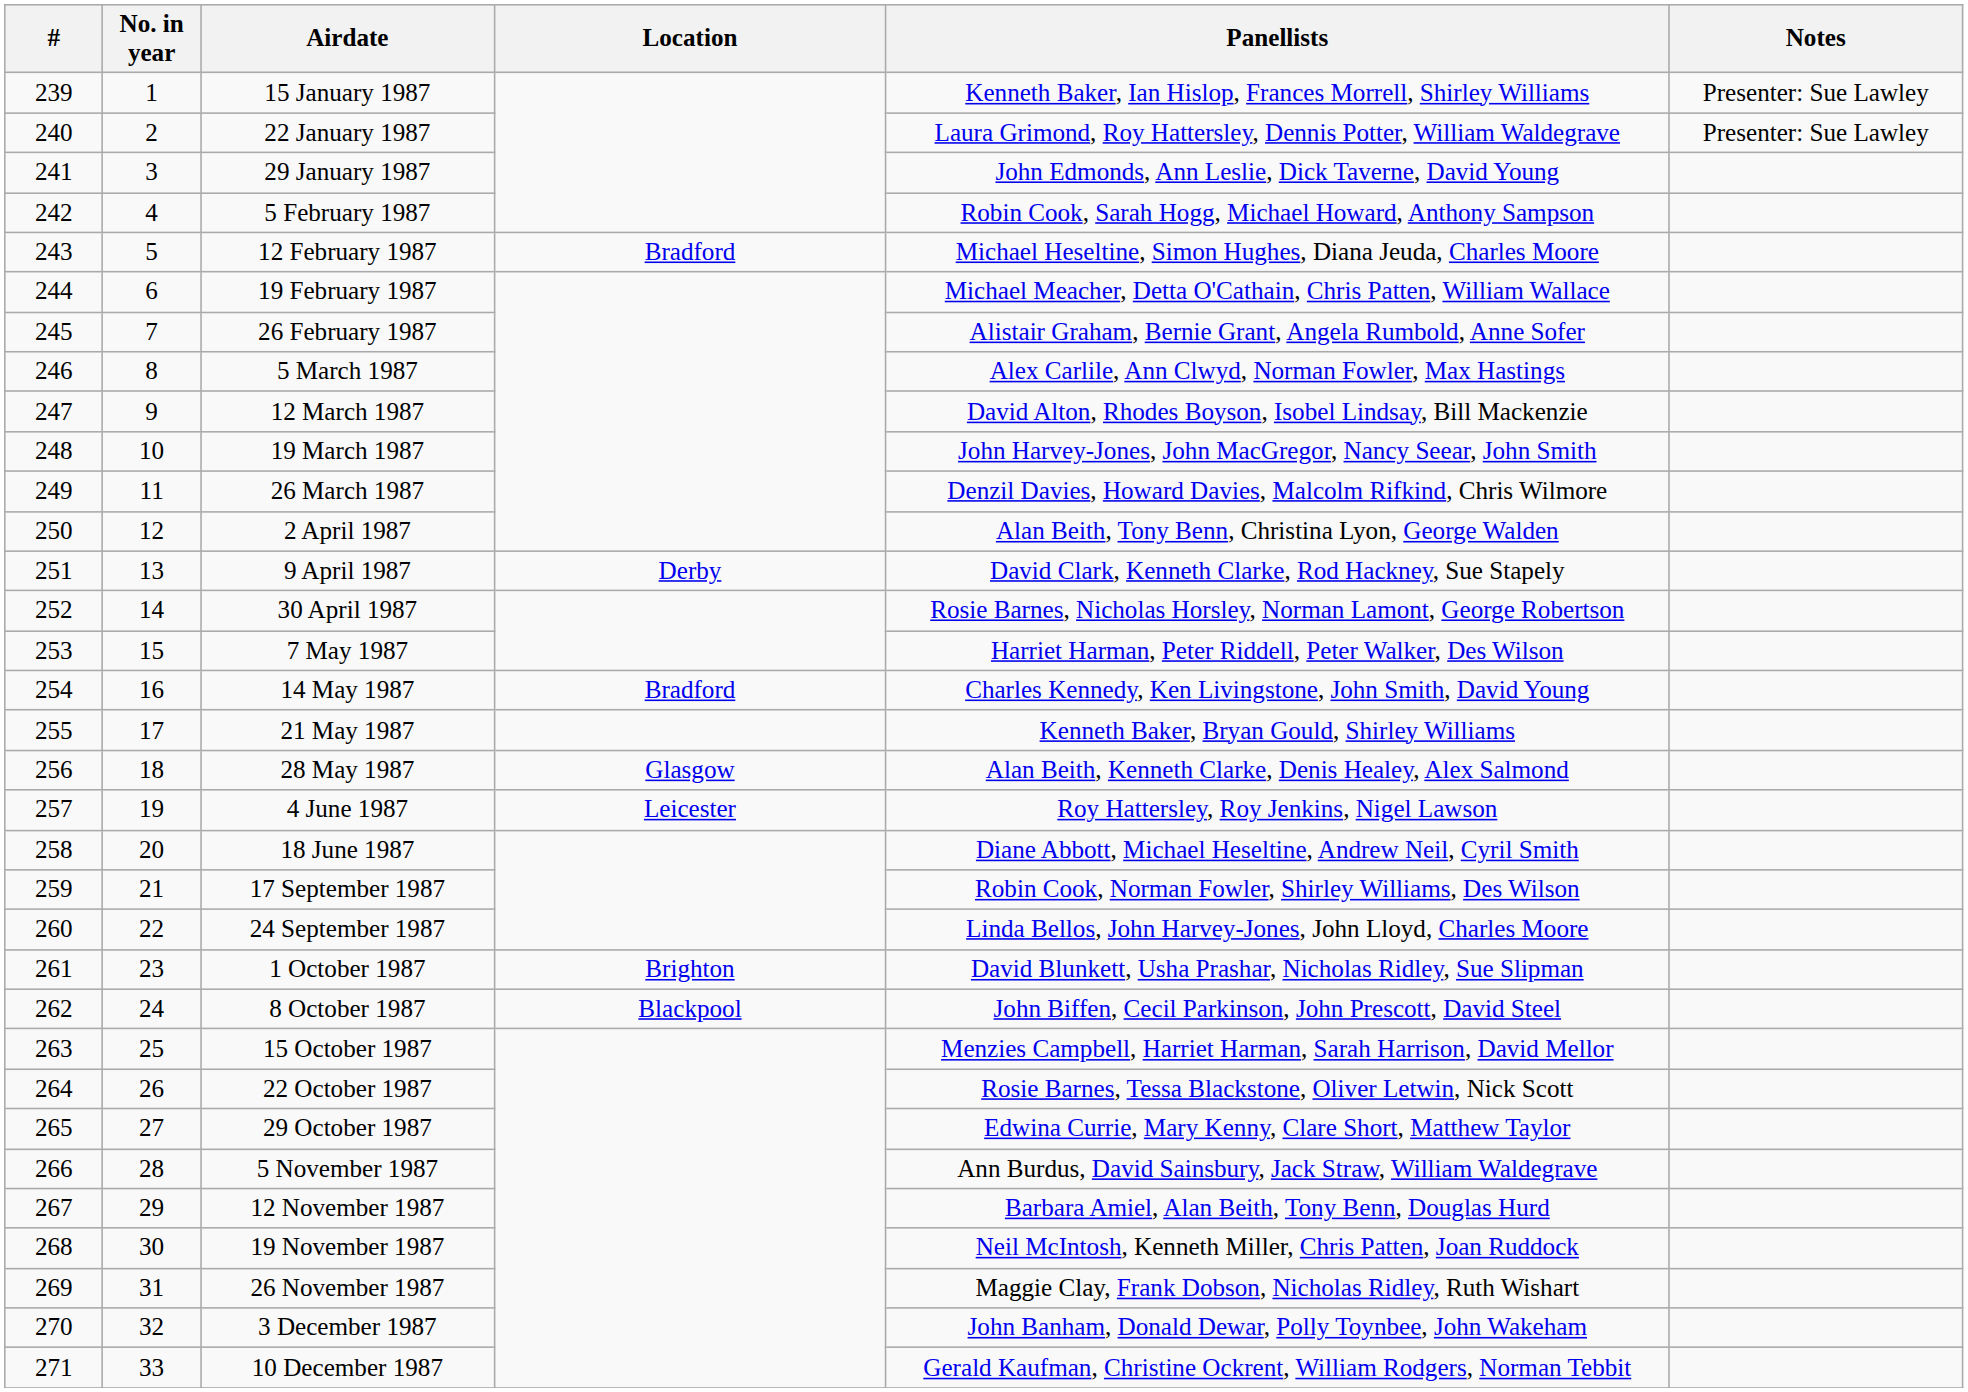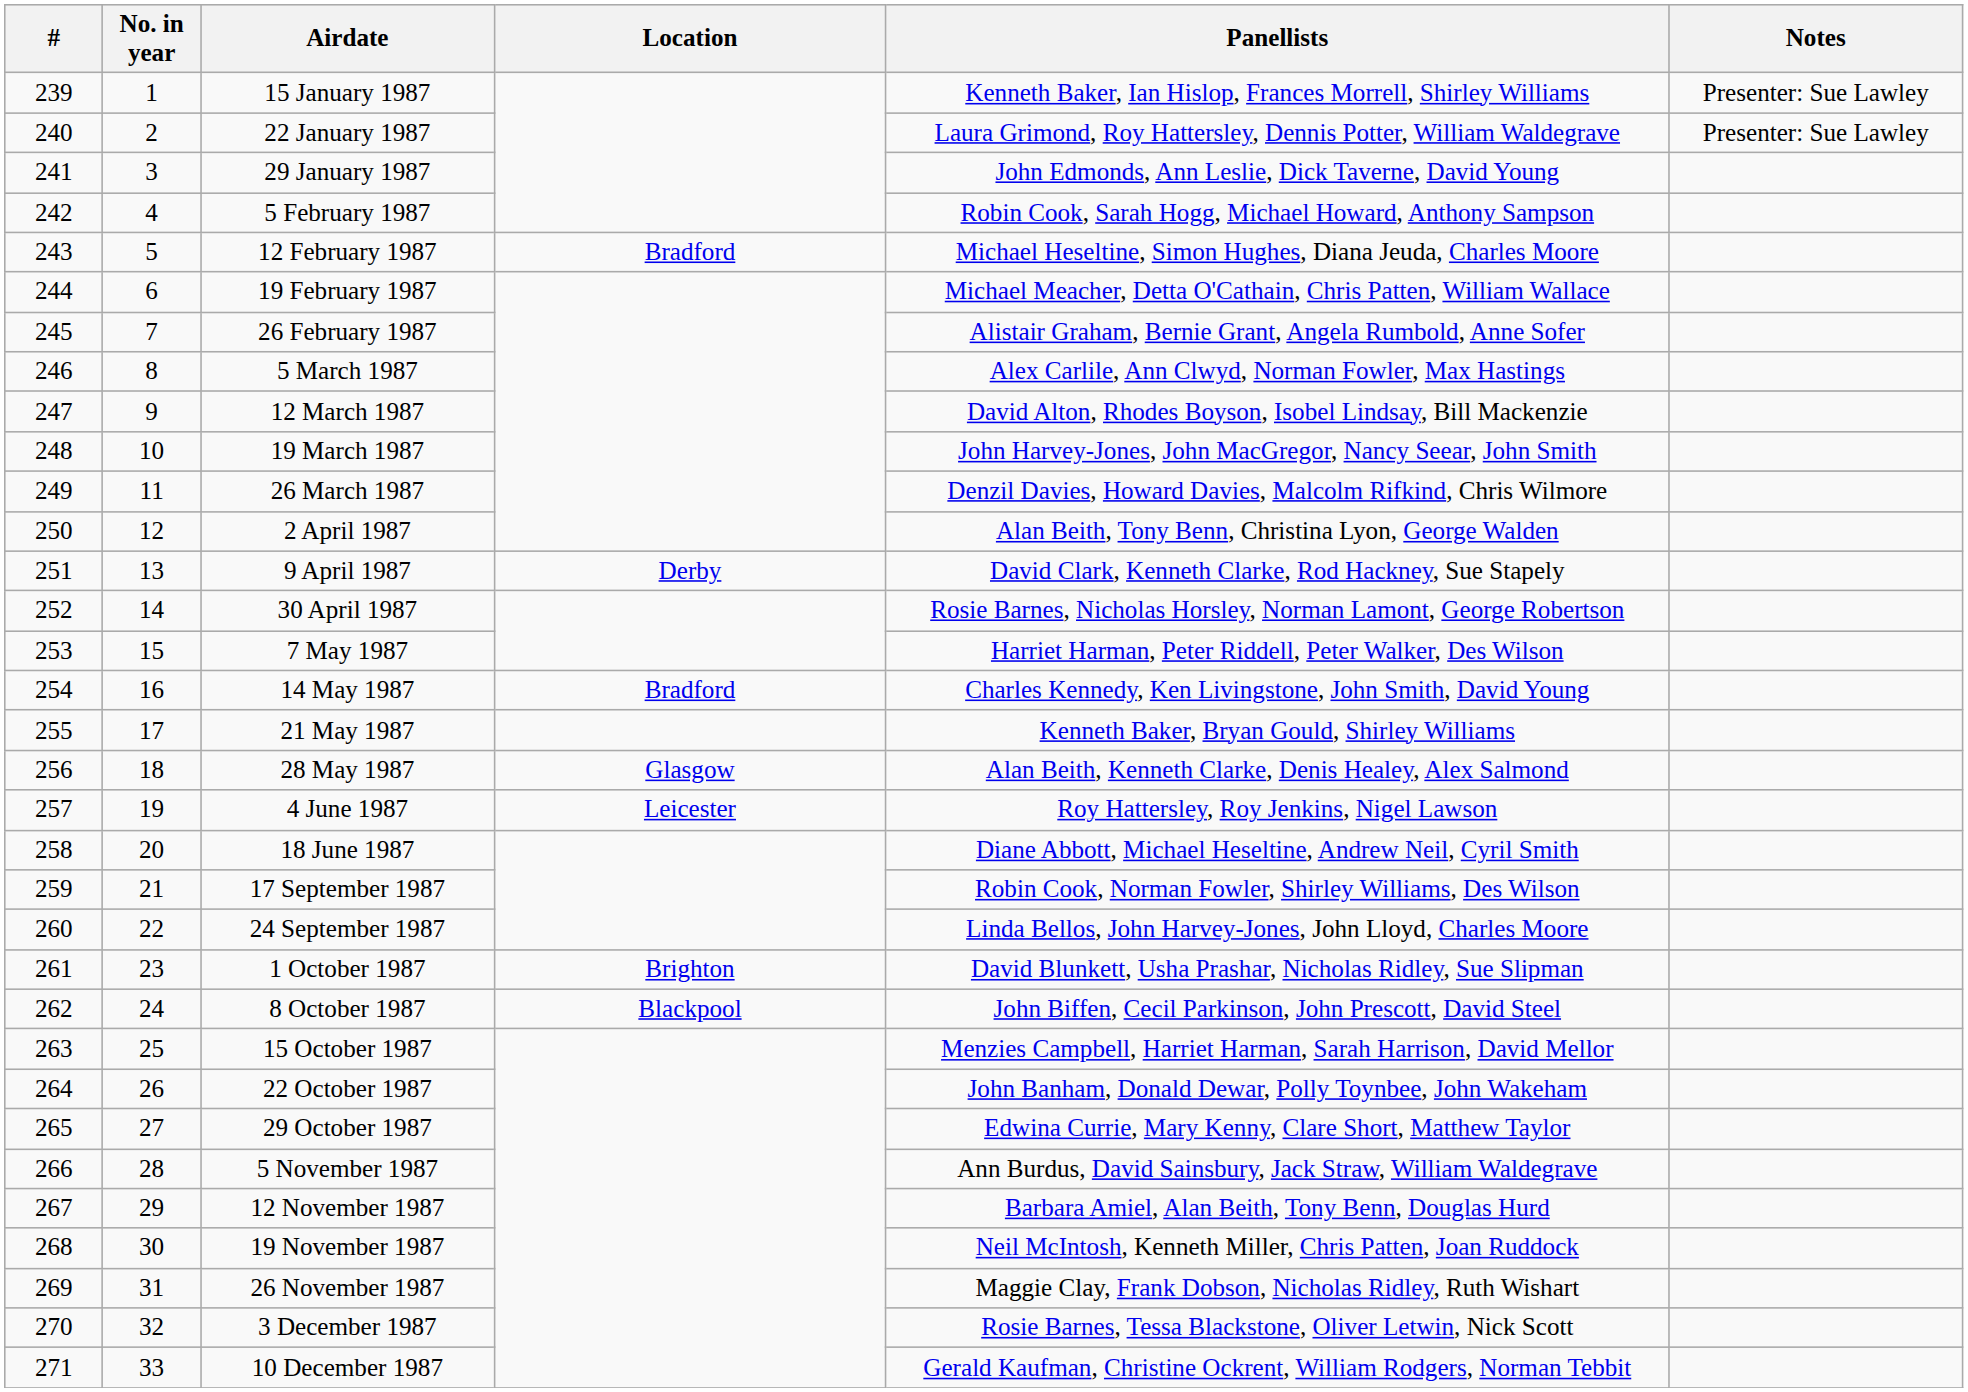22 October 1987 | Panellists: Rosie Barnes, Tessa Blackstone, Oliver Letwin, Nick Scott -> John Banham, Donald Dewar, Polly Toynbee, John Wakeham
3 December 1987 | Panellists: John Banham, Donald Dewar, Polly Toynbee, John Wakeham -> Rosie Barnes, Tessa Blackstone, Oliver Letwin, Nick Scott
